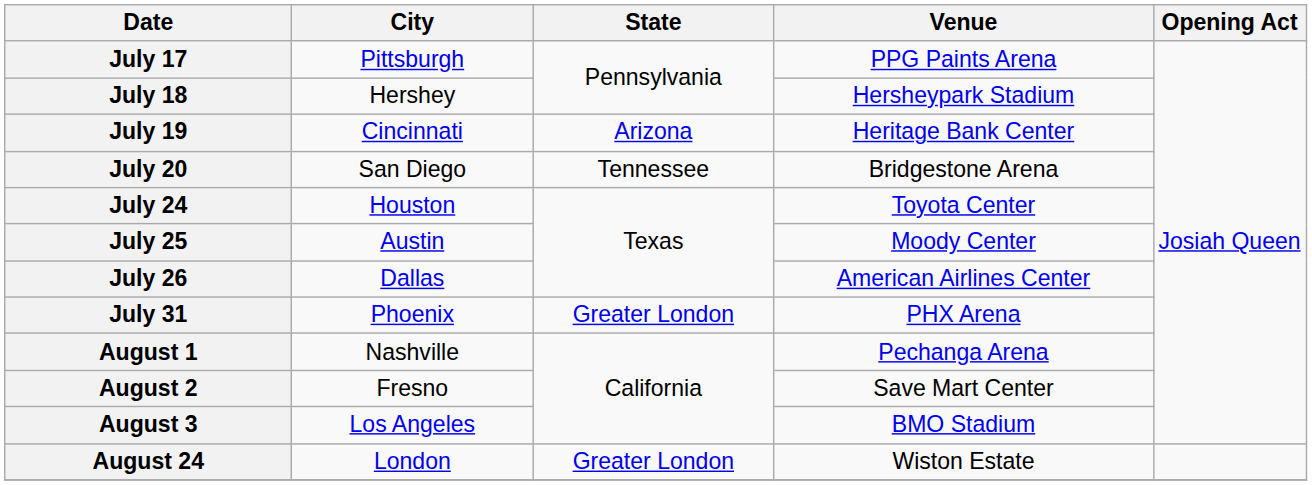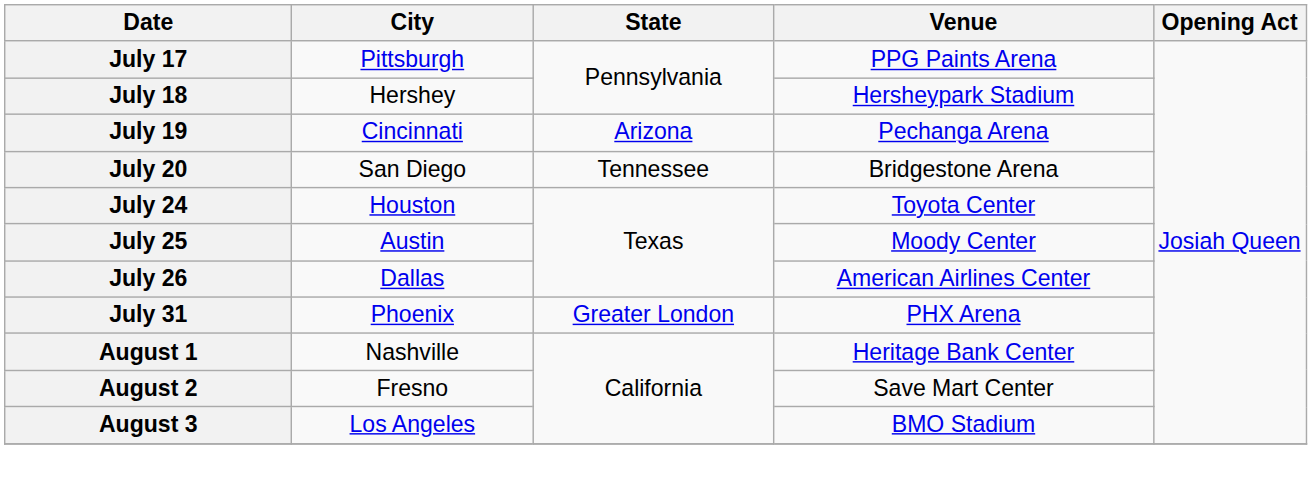July 19 | Venue: Heritage Bank Center -> Pechanga Arena
August 1 | Venue: Pechanga Arena -> Heritage Bank Center
- row: August 24 | London | Greater London | Wiston Estate
